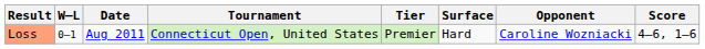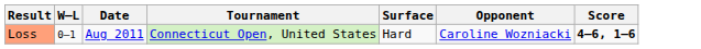- column: Tier | Premier
Loss | Score: normal -> bold
